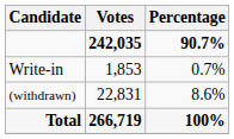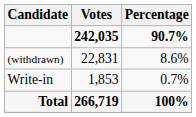rows swapped: (withdrawn) <-> Write-in
